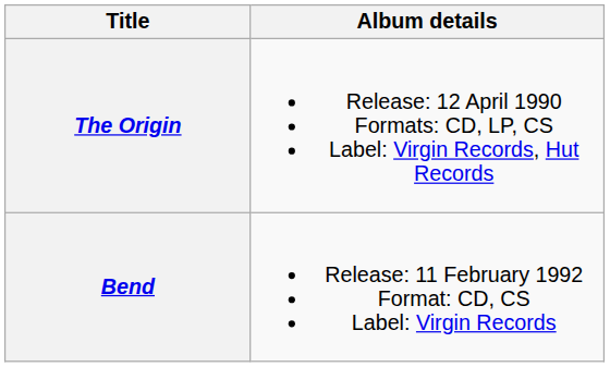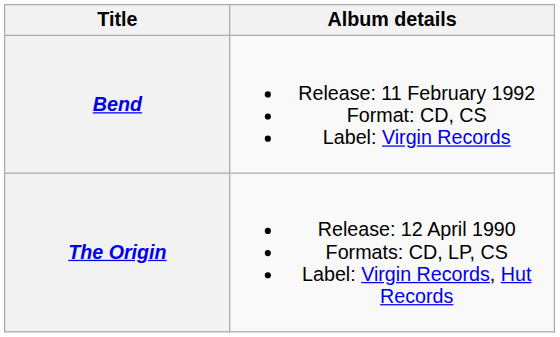rows swapped: The Origin <-> Bend
